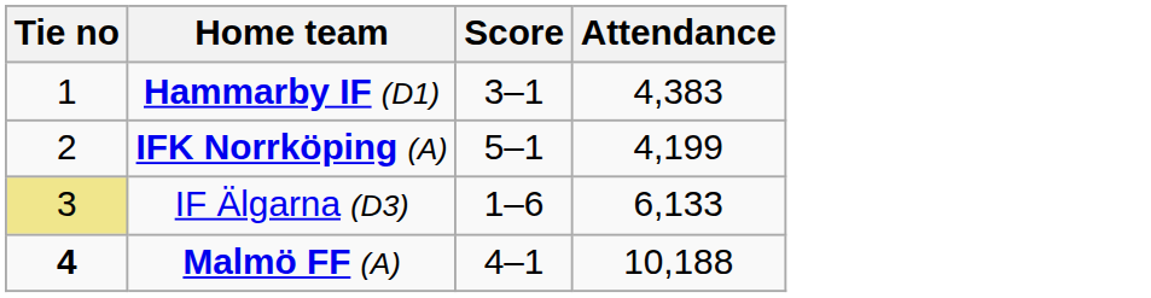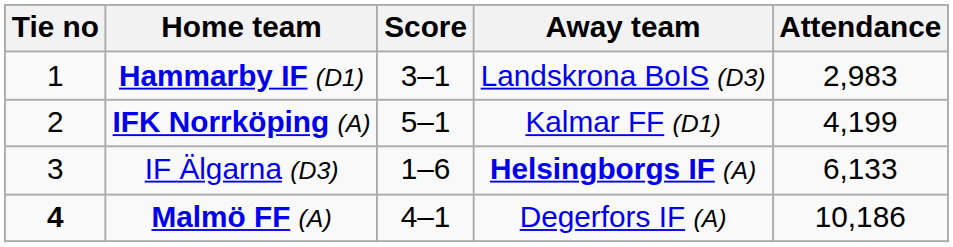+ column: Away team | Landskrona BoIS (D3) | Kalmar FF (D1) | Helsingborgs IF (A) | Degerfors IF (A)
Hammarby IF (D1) | Attendance: 4,383 -> 2,983
IF Älgarna (D3) | Tie no: khaki background -> no background
Malmö FF (A) | Attendance: 10,188 -> 10,186
